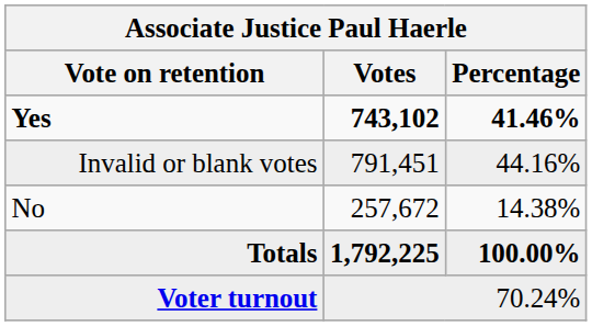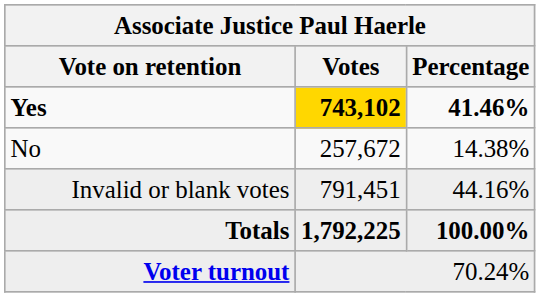Yes | Votes: no background -> gold background
rows swapped: No <-> Invalid or blank votes
